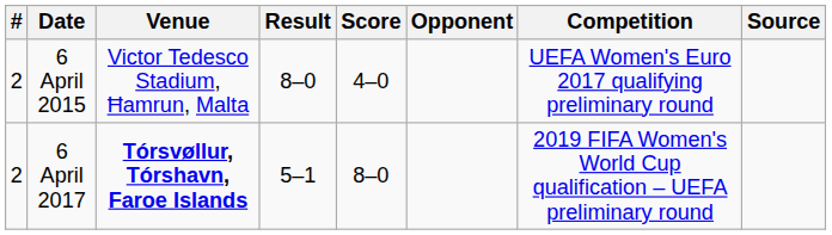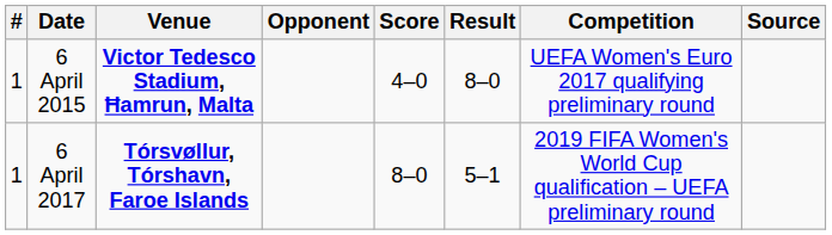columns swapped: Opponent <-> Result
6 April 2015 | #: 2 -> 1
6 April 2015 | Venue: normal -> bold
6 April 2017 | #: 2 -> 1
